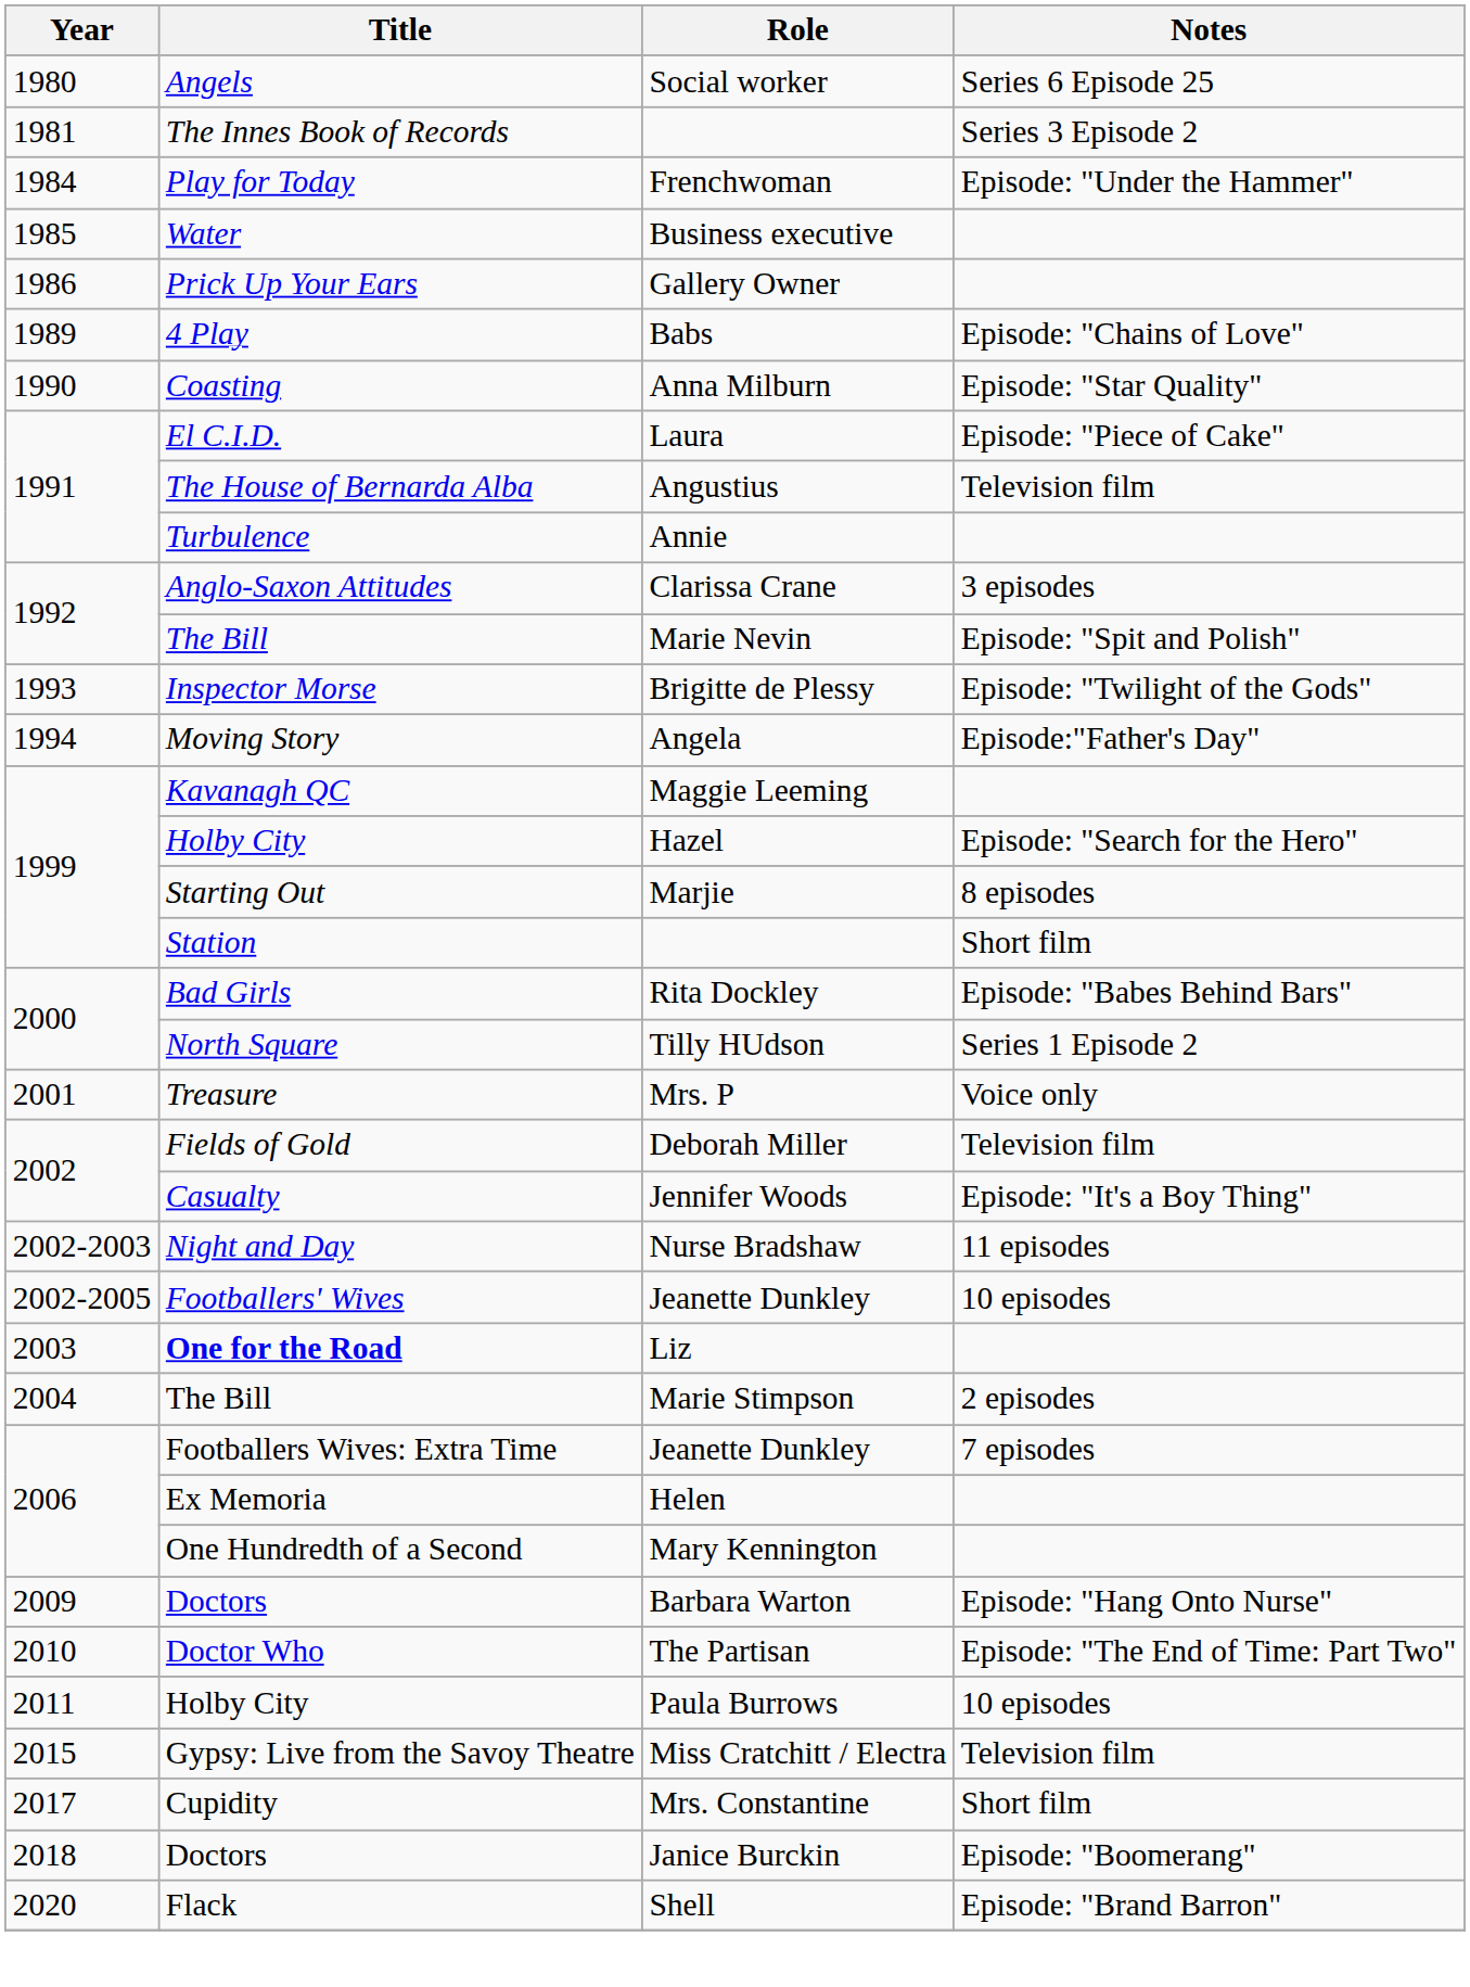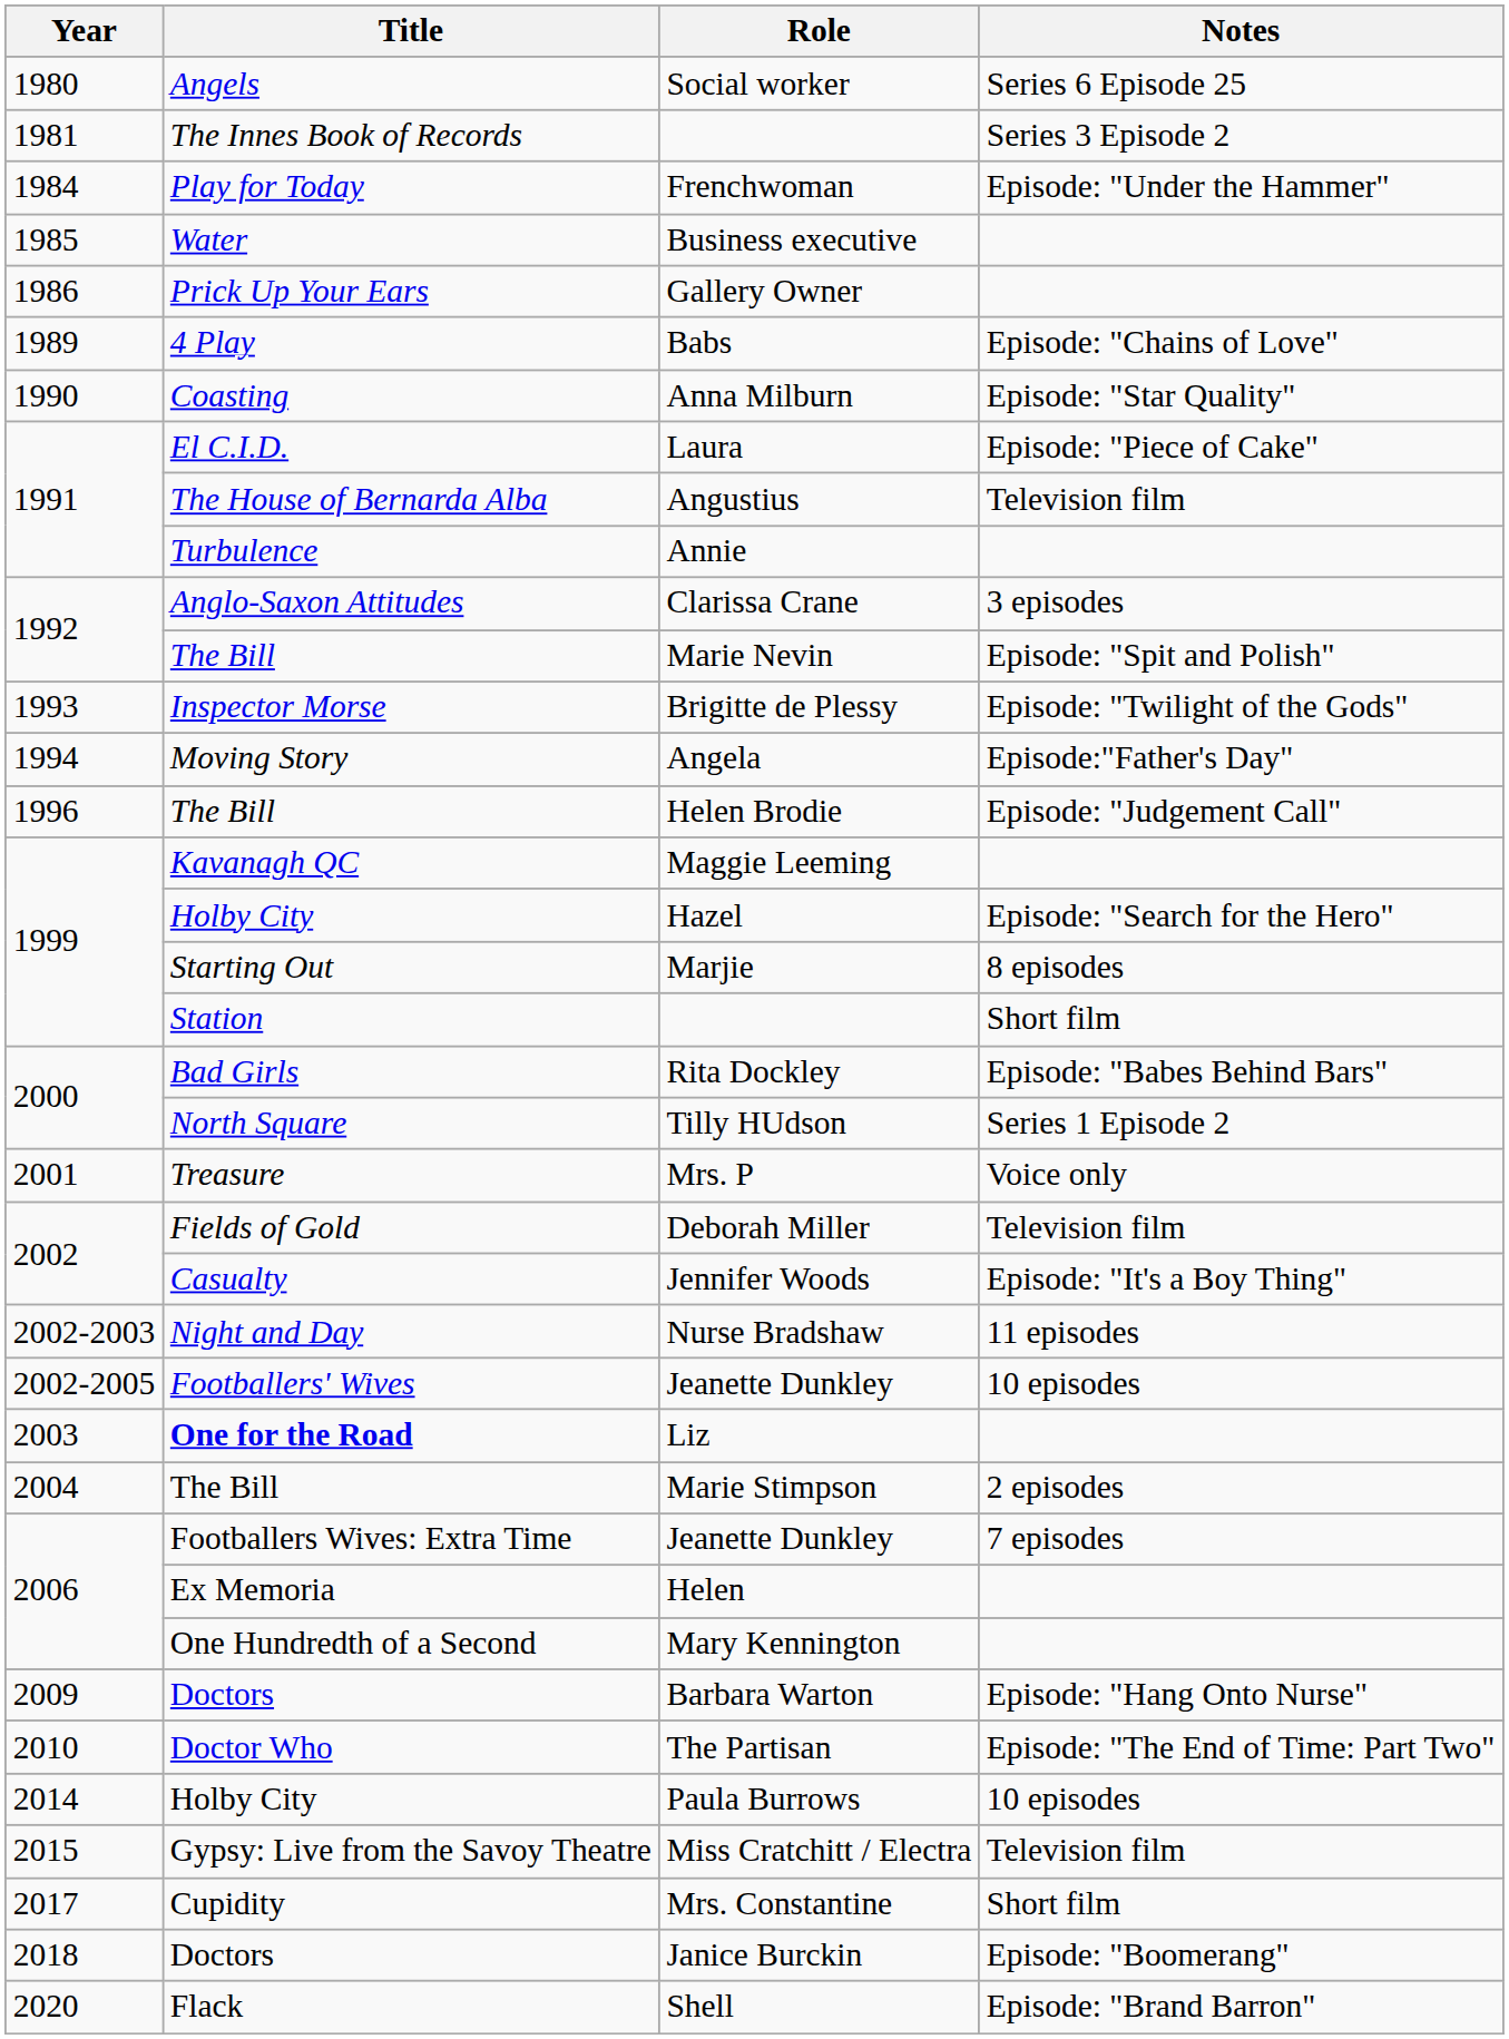+ row: 1996 | The Bill | Helen Brodie | Episode: "Judgement Call"
Paula Burrows | Year: 2011 -> 2014
